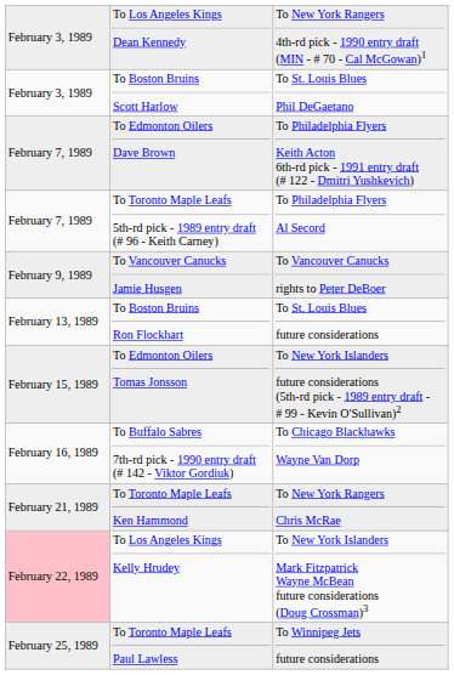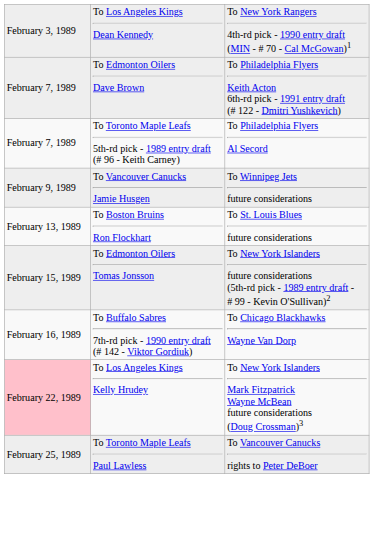- row: February 3, 1989 | To Boston Bruins Scott Harlow | To St. Louis Blues Phil DeGaetano
To Vancouver Canucks Jamie Husgen | column 3: To Vancouver Canucks rights to Peter DeBoer -> To Winnipeg Jets future considerations
- row: February 21, 1989 | To Toronto Maple Leafs Ken Hammond | To New York Rangers Chris McRae
To Toronto Maple Leafs Paul Lawless | column 3: To Winnipeg Jets future considerations -> To Vancouver Canucks rights to Peter DeBoer
